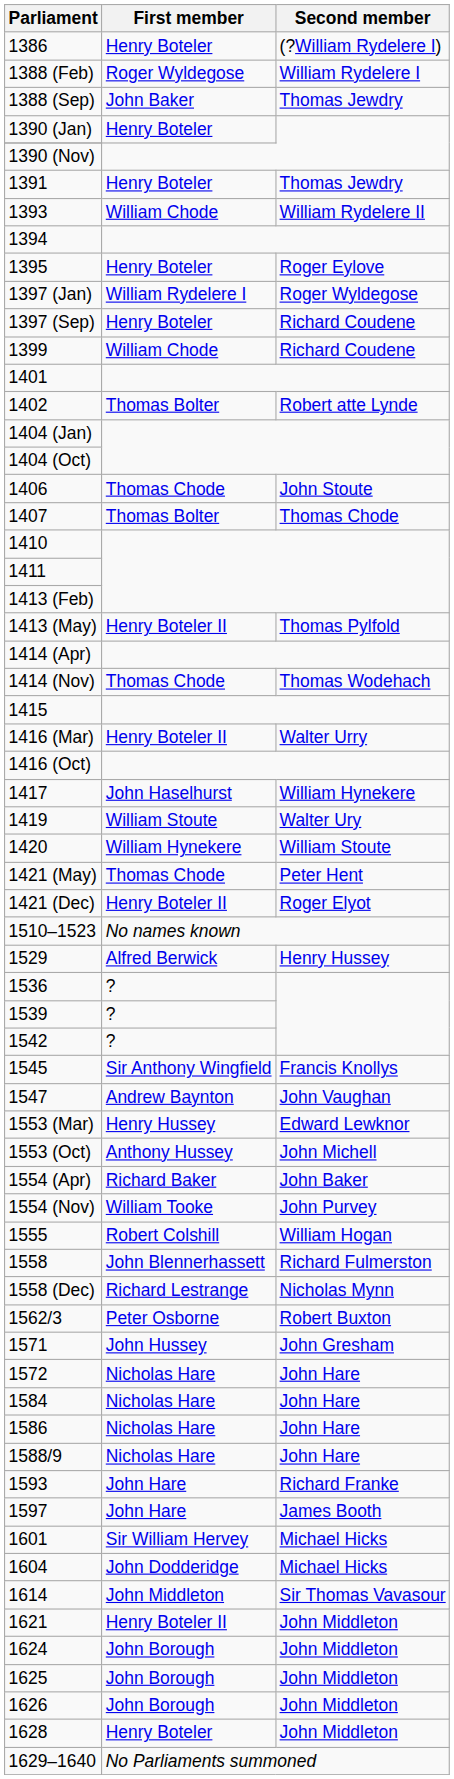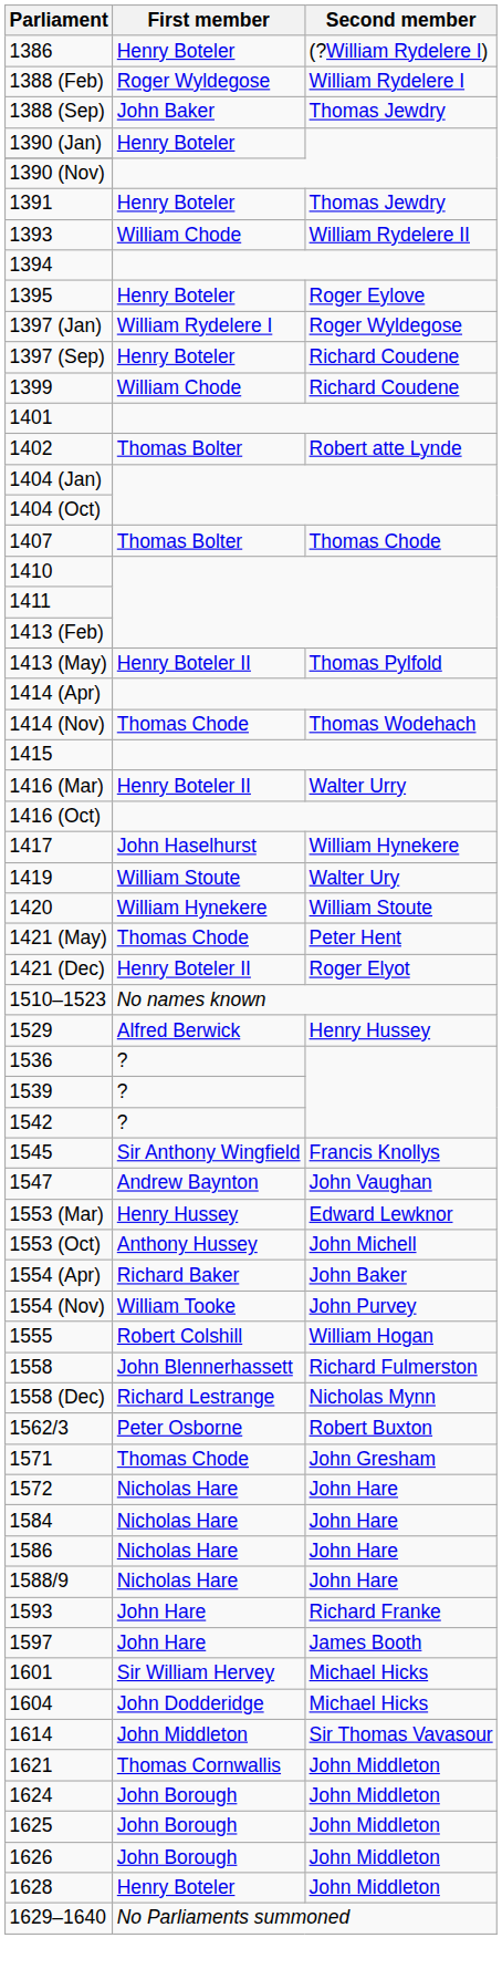- row: 1406 | Thomas Chode | John Stoute
1571 | First member: John Hussey -> Thomas Chode
1621 | First member: Henry Boteler II -> Thomas Cornwallis
